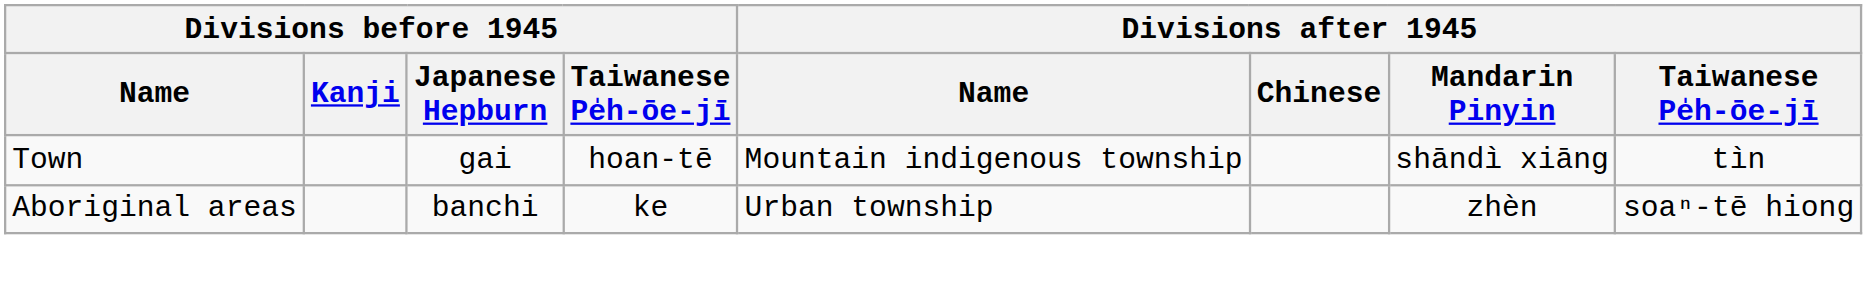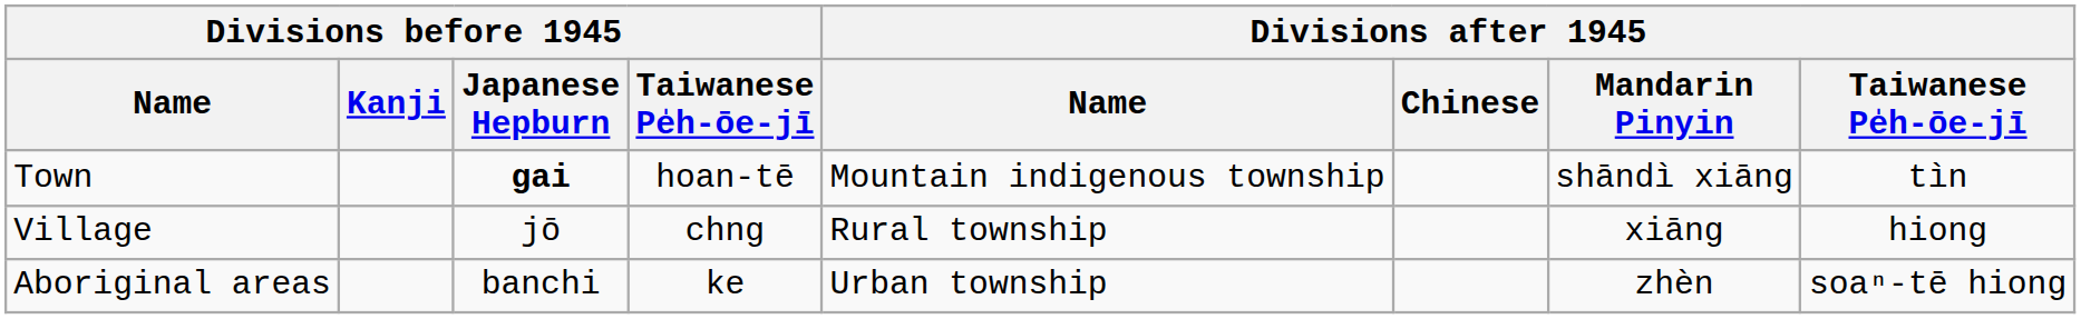Town | Divisions before 1945 / Japanese Hepburn: normal -> bold
+ row: Village | jō | chng | Rural township | xiāng | hiong
